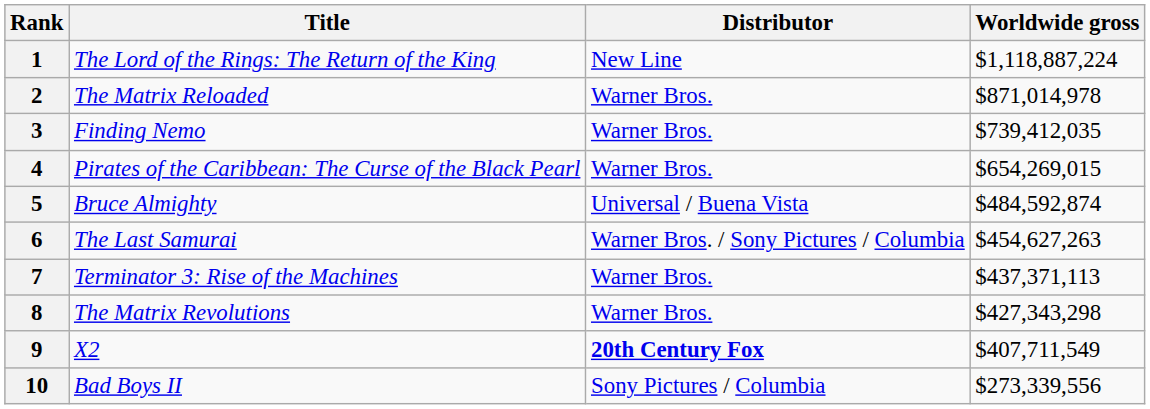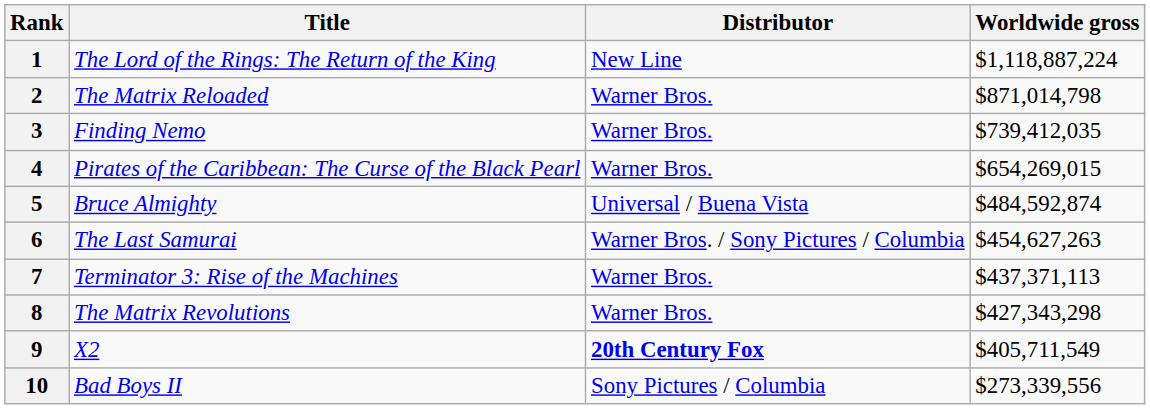2 | Worldwide gross: $871,014,978 -> $871,014,798
9 | Worldwide gross: $407,711,549 -> $405,711,549
